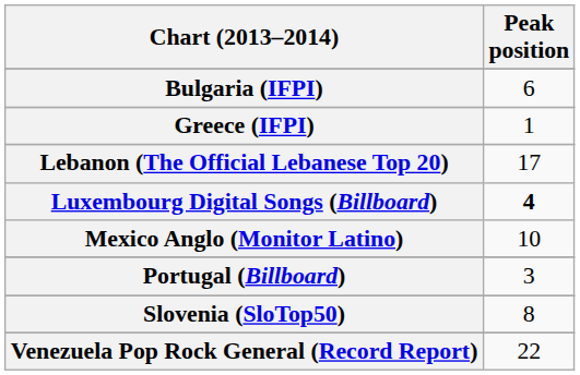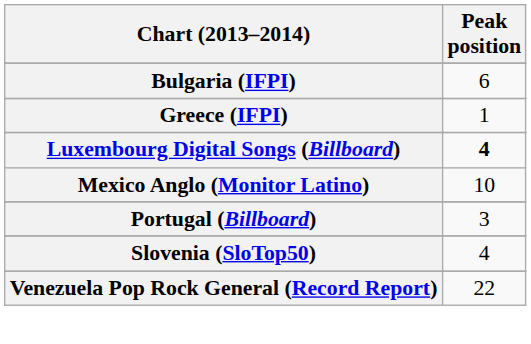- row: Lebanon (The Official Lebanese Top 20) | 17
Slovenia (SloTop50) | Peak position: 8 -> 4
